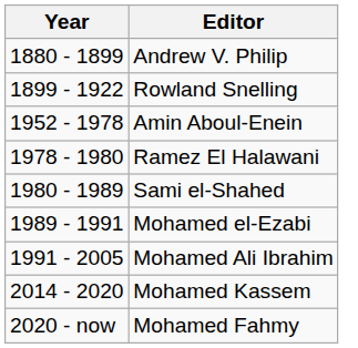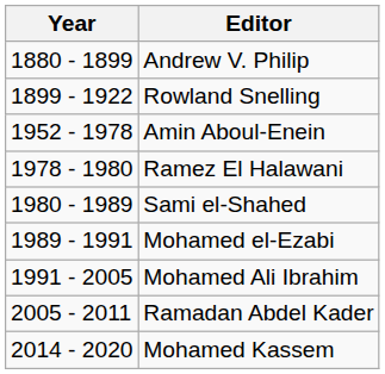+ row: 2005 - 2011 | Ramadan Abdel Kader
- row: 2020 - now | Mohamed Fahmy
